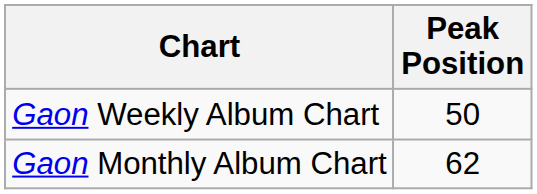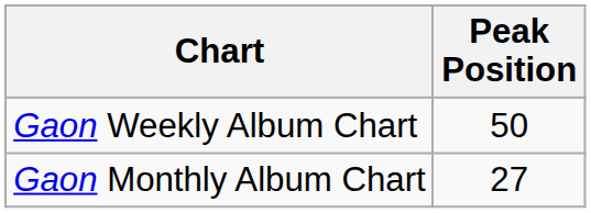Gaon Monthly Album Chart | Peak Position: 62 -> 27
